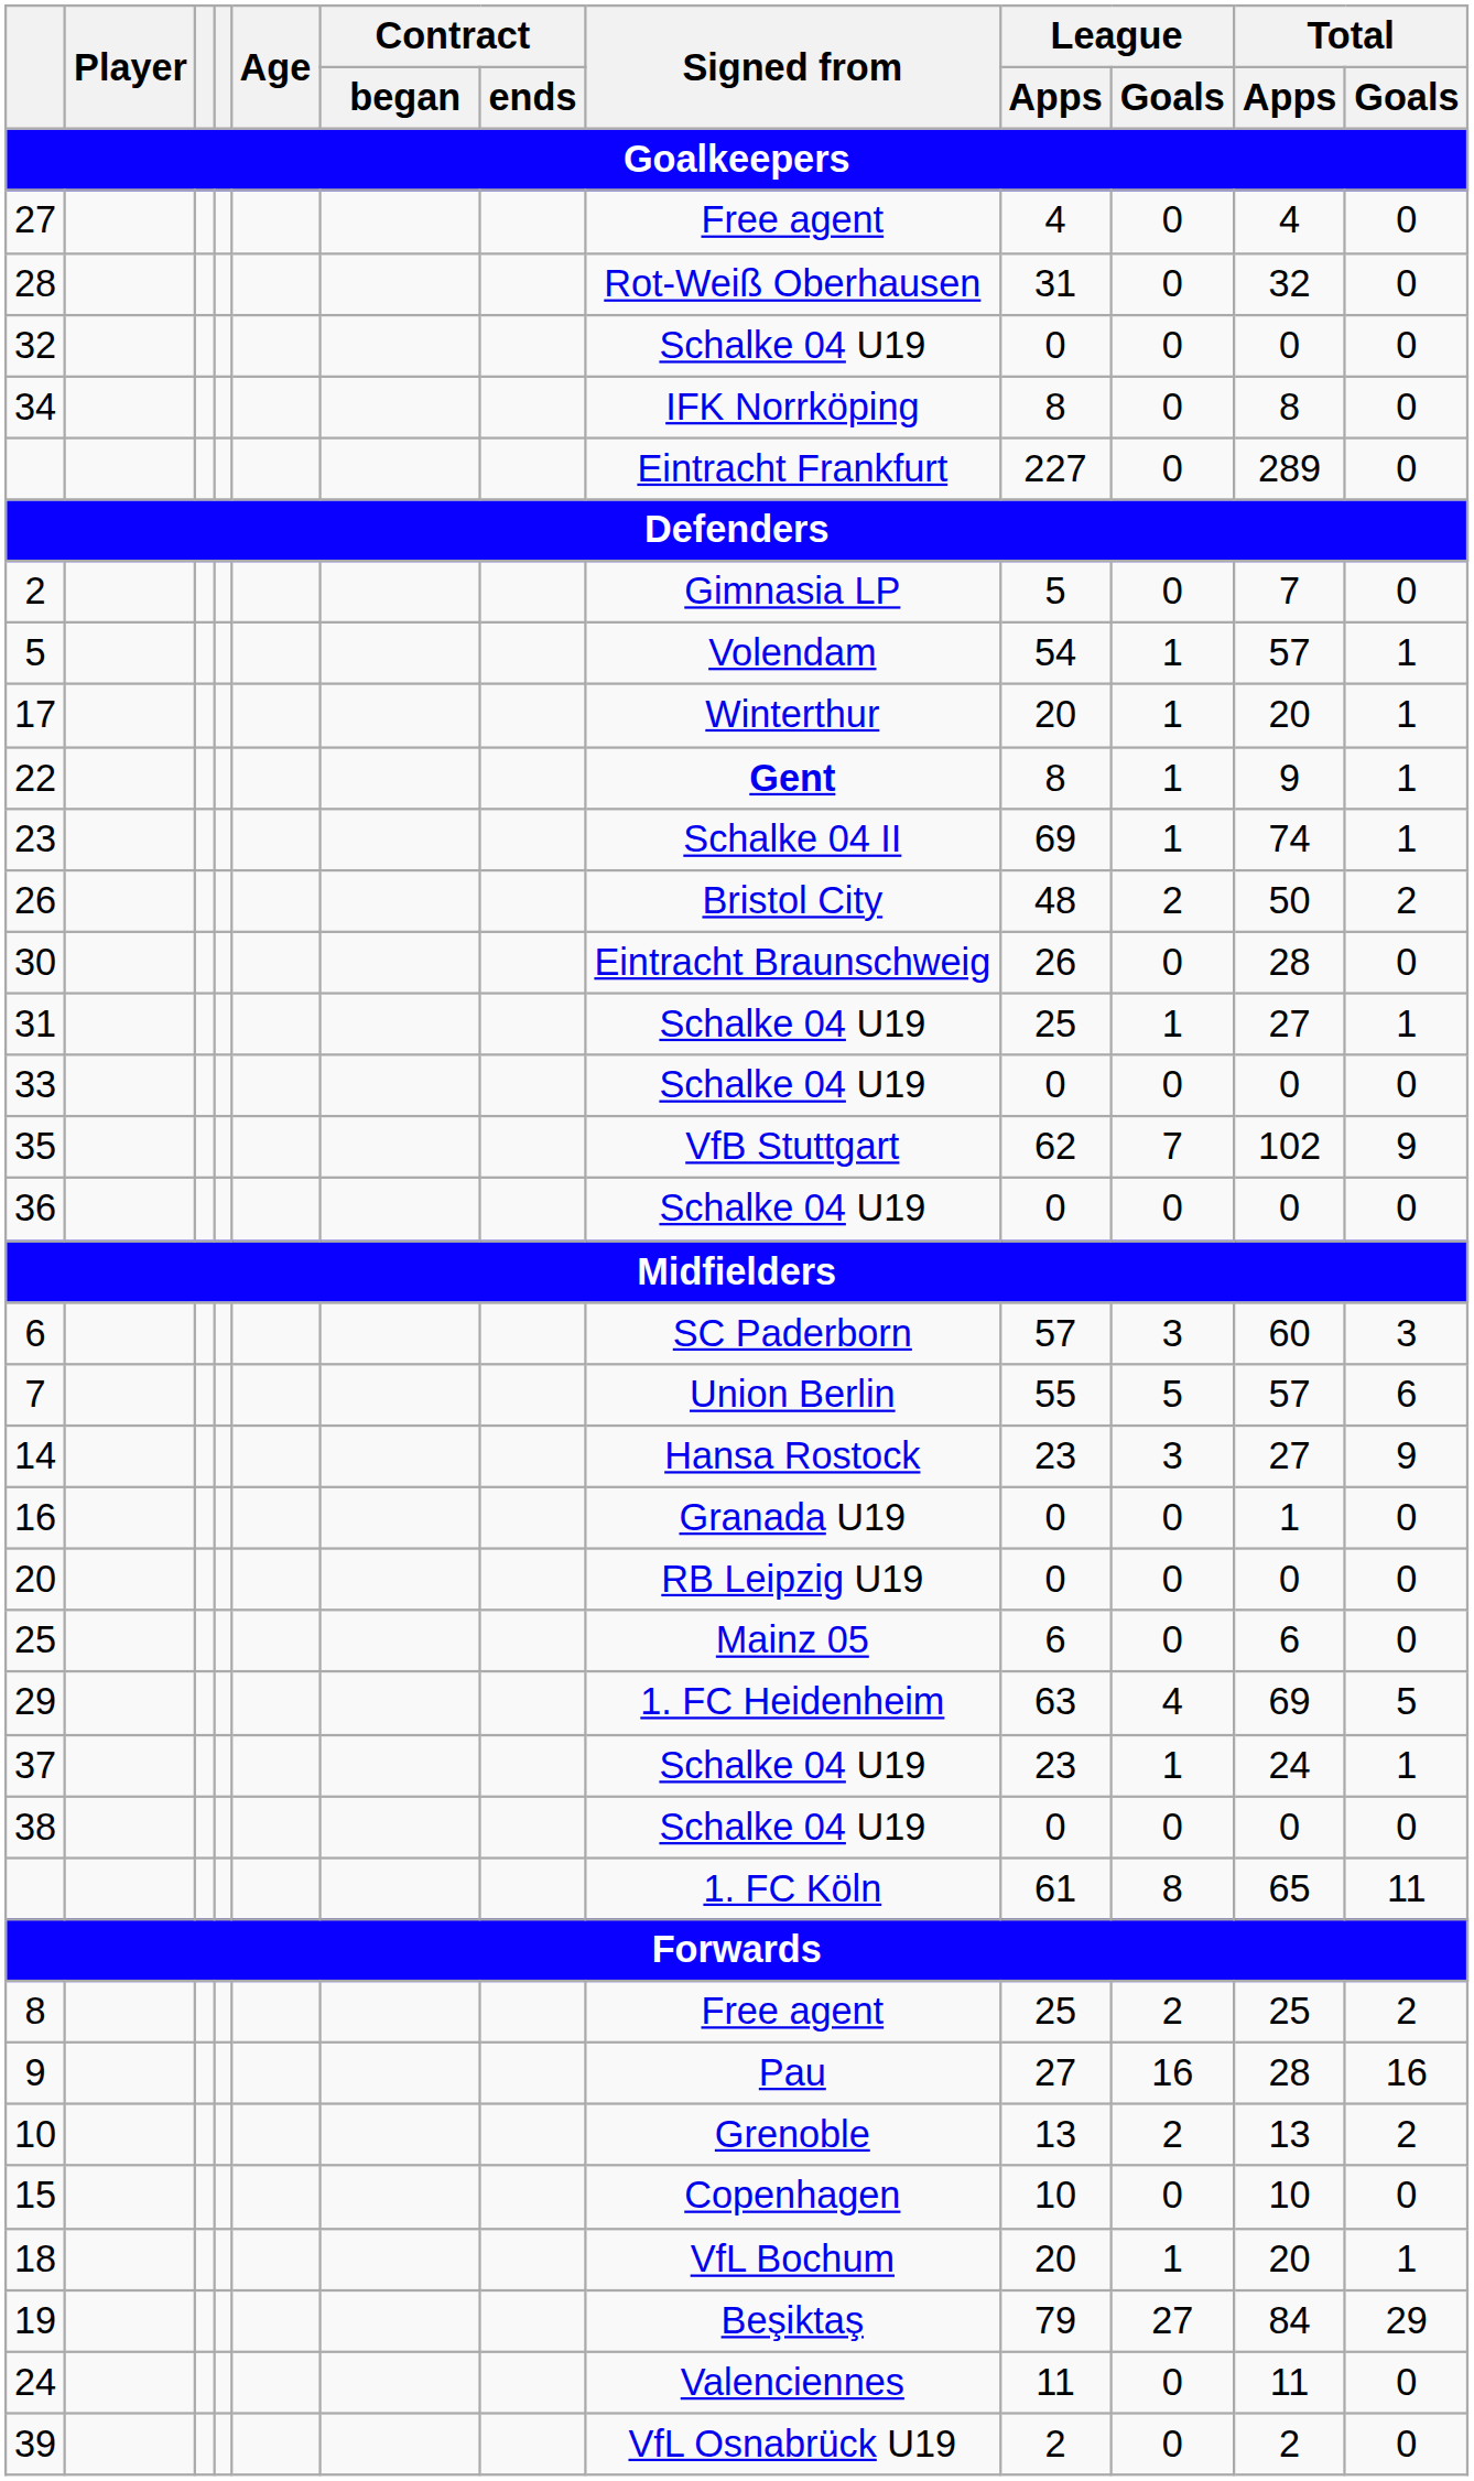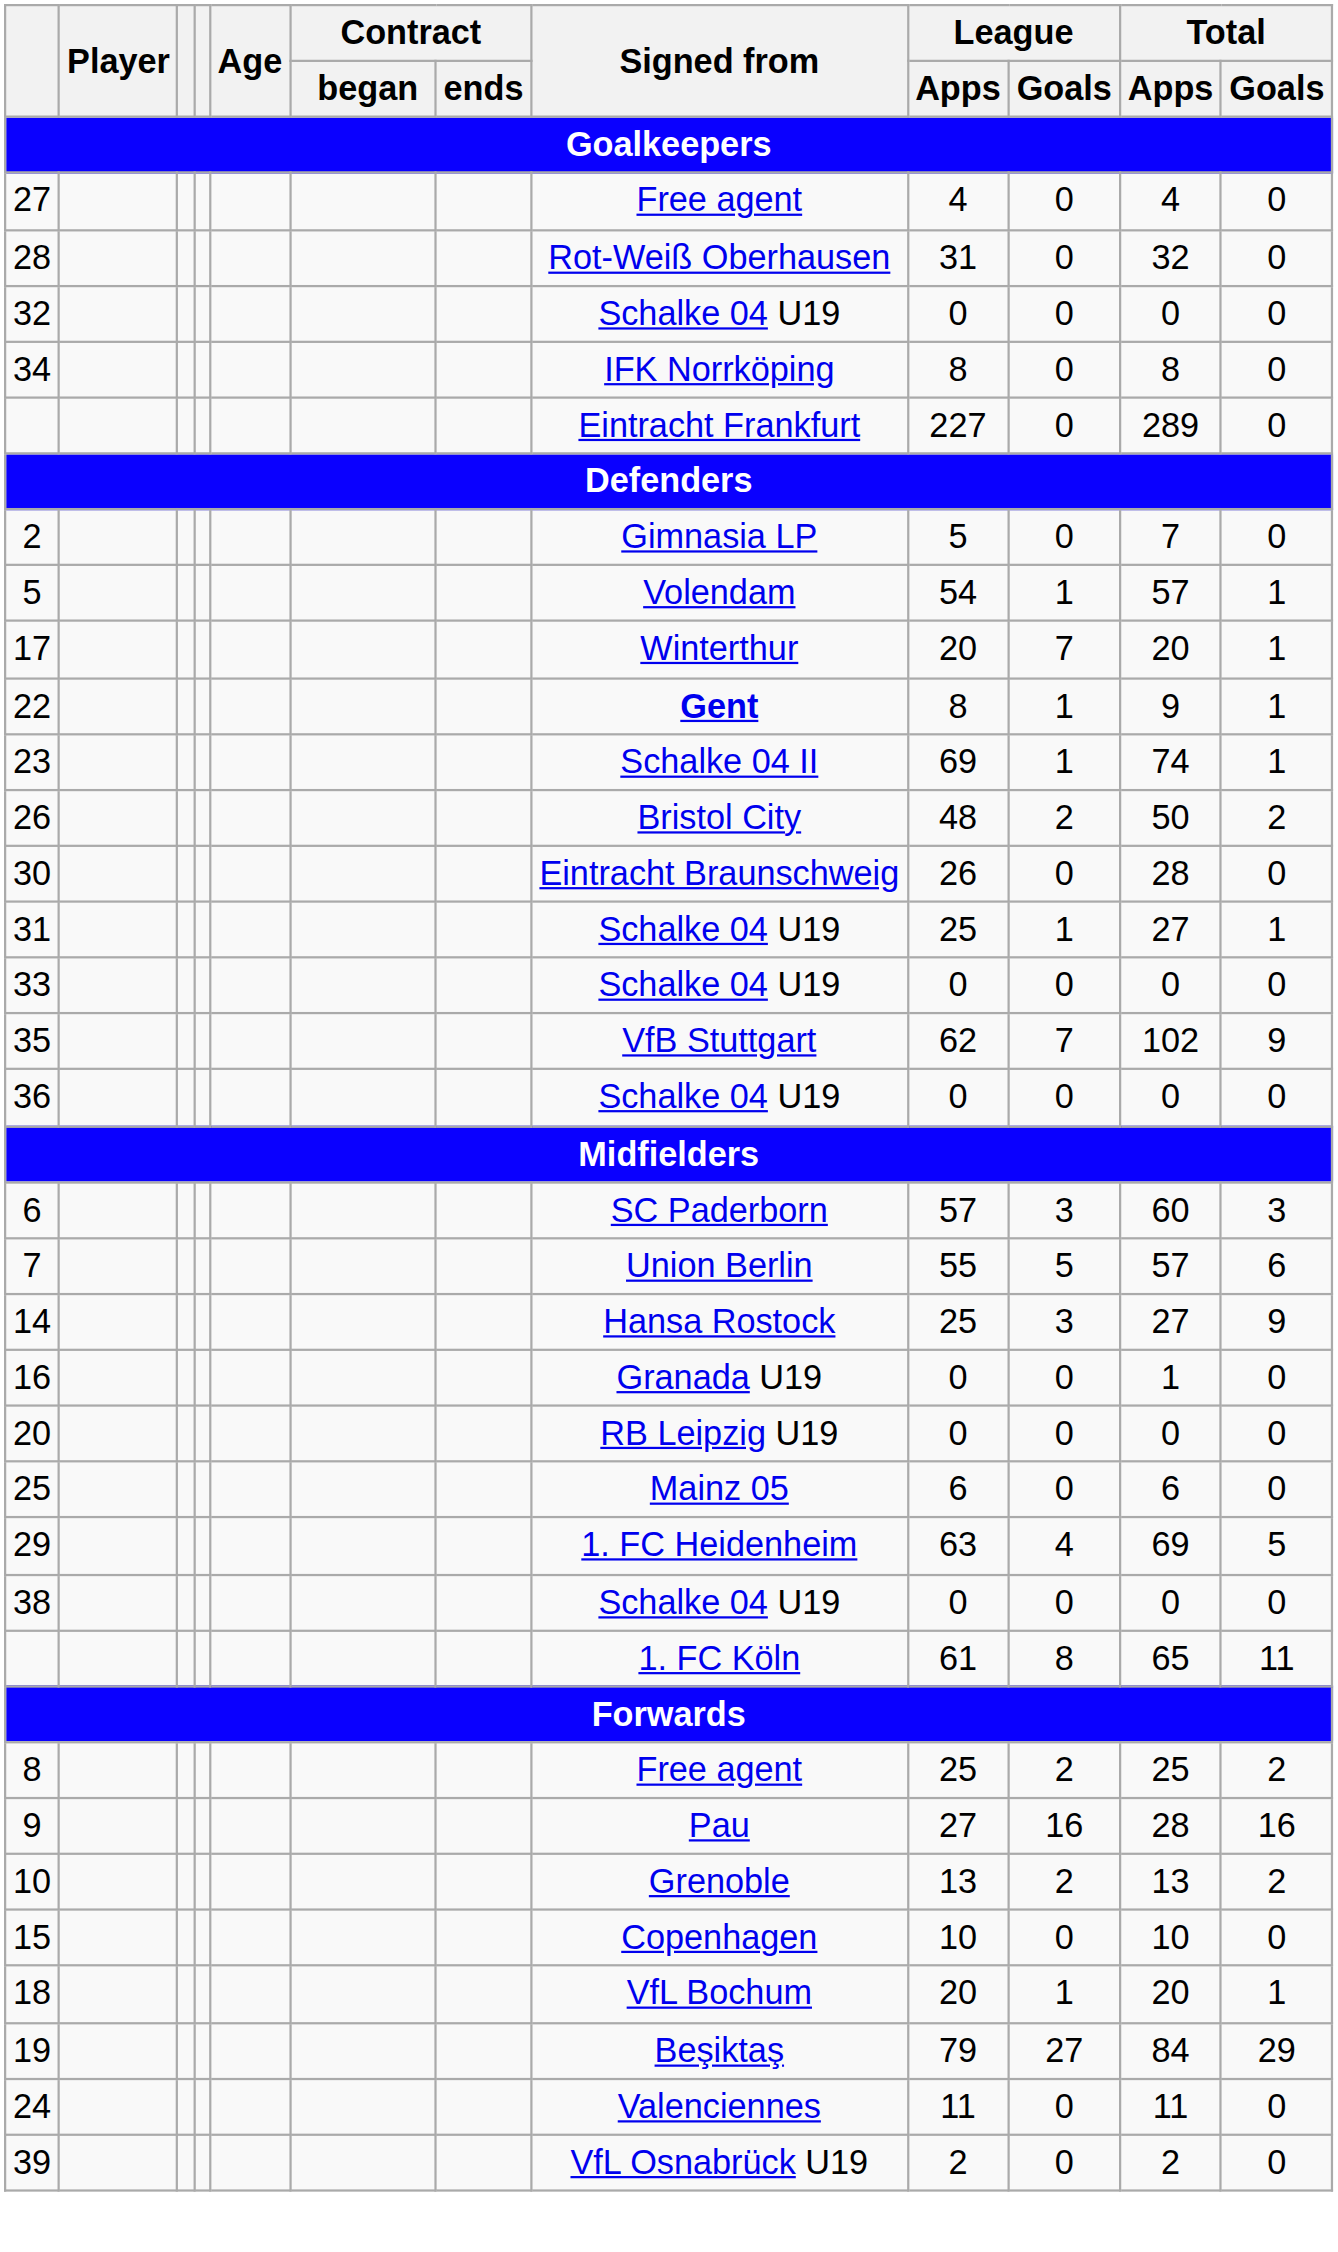17 | League / Goals: 1 -> 7
14 | League / Apps: 23 -> 25
- row: 37 | Schalke 04 U19 | 23 | 1 | 24 | 1
